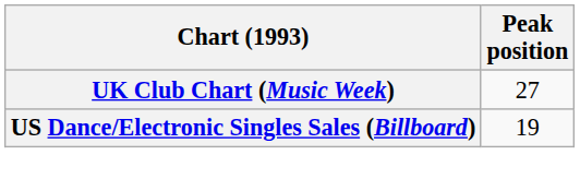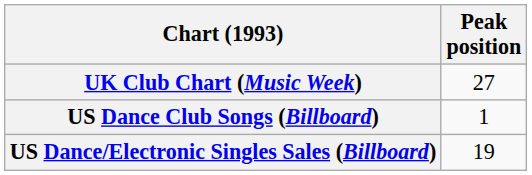+ row: US Dance Club Songs (Billboard) | 1
